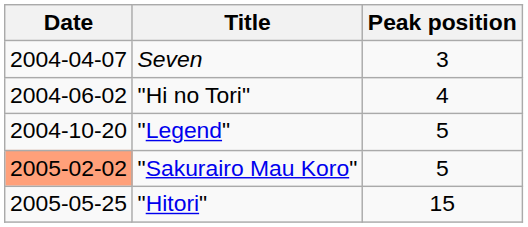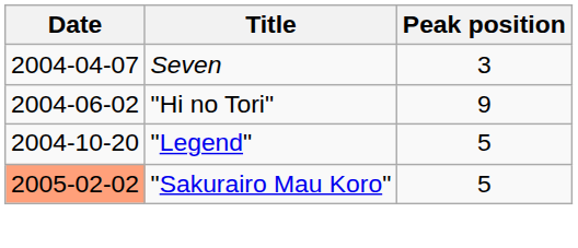"Hi no Tori" | Peak position: 4 -> 9
- row: 2005-05-25 | "Hitori" | 15
